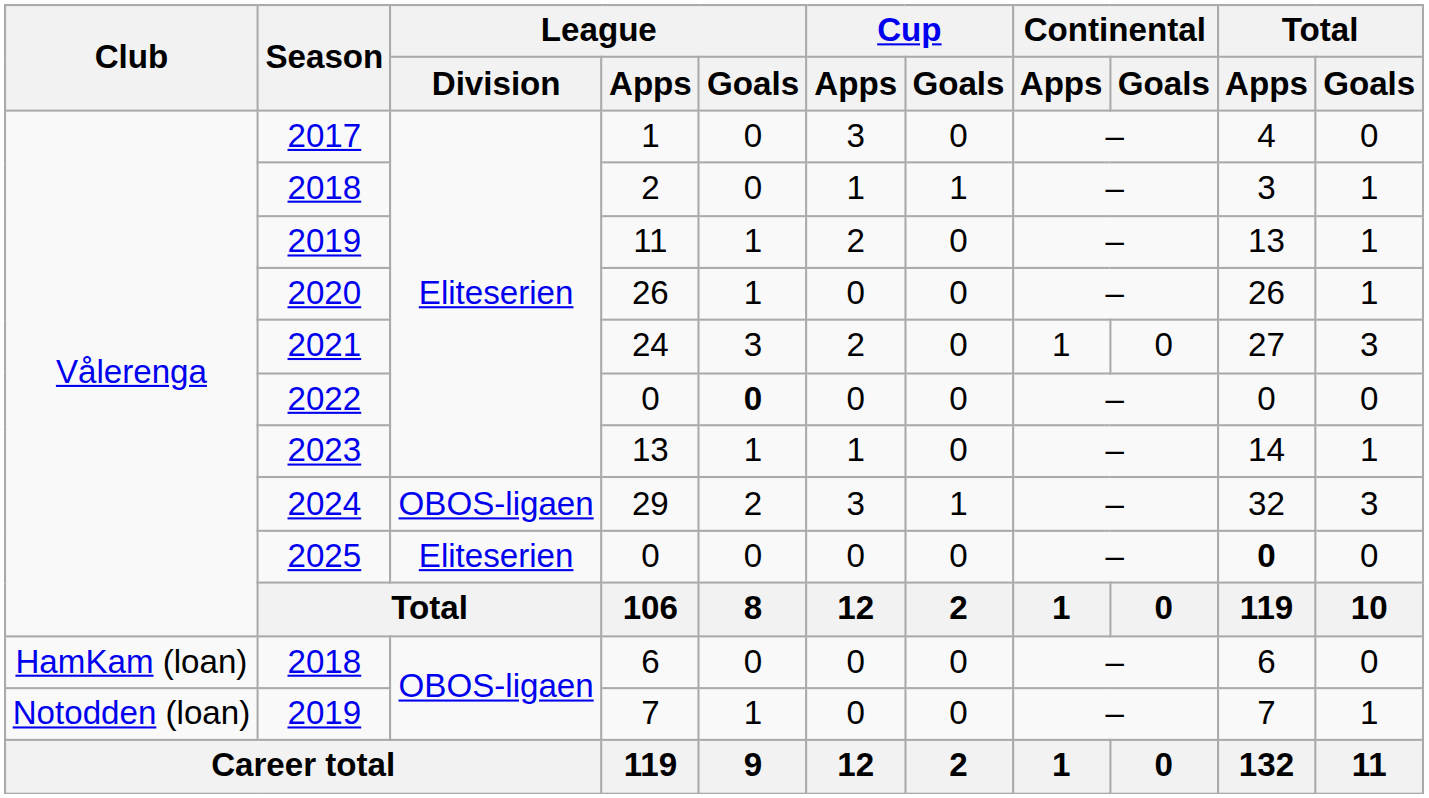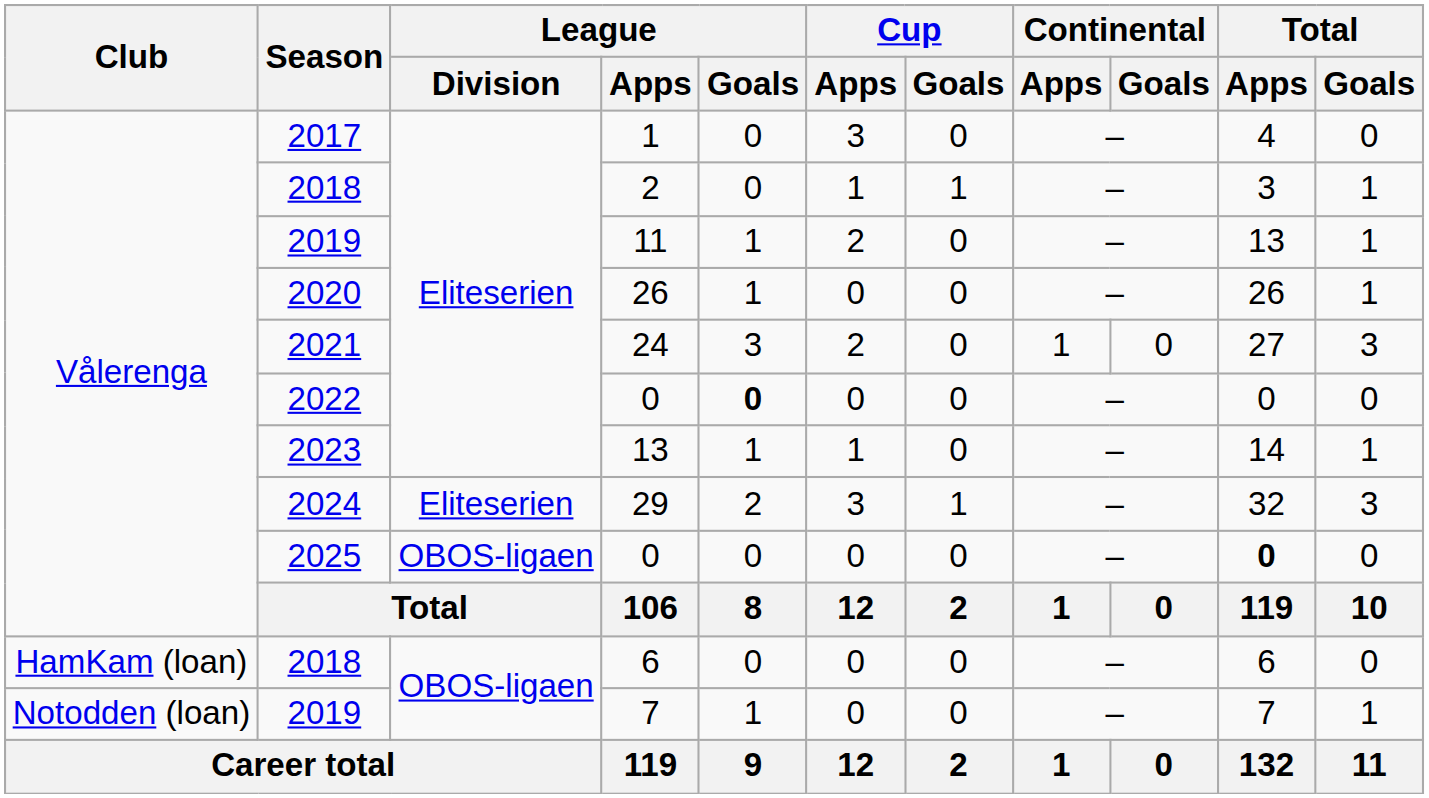29 | League / Division: OBOS-ligaen -> Eliteserien
2025 / 0 | League / Division: Eliteserien -> OBOS-ligaen
